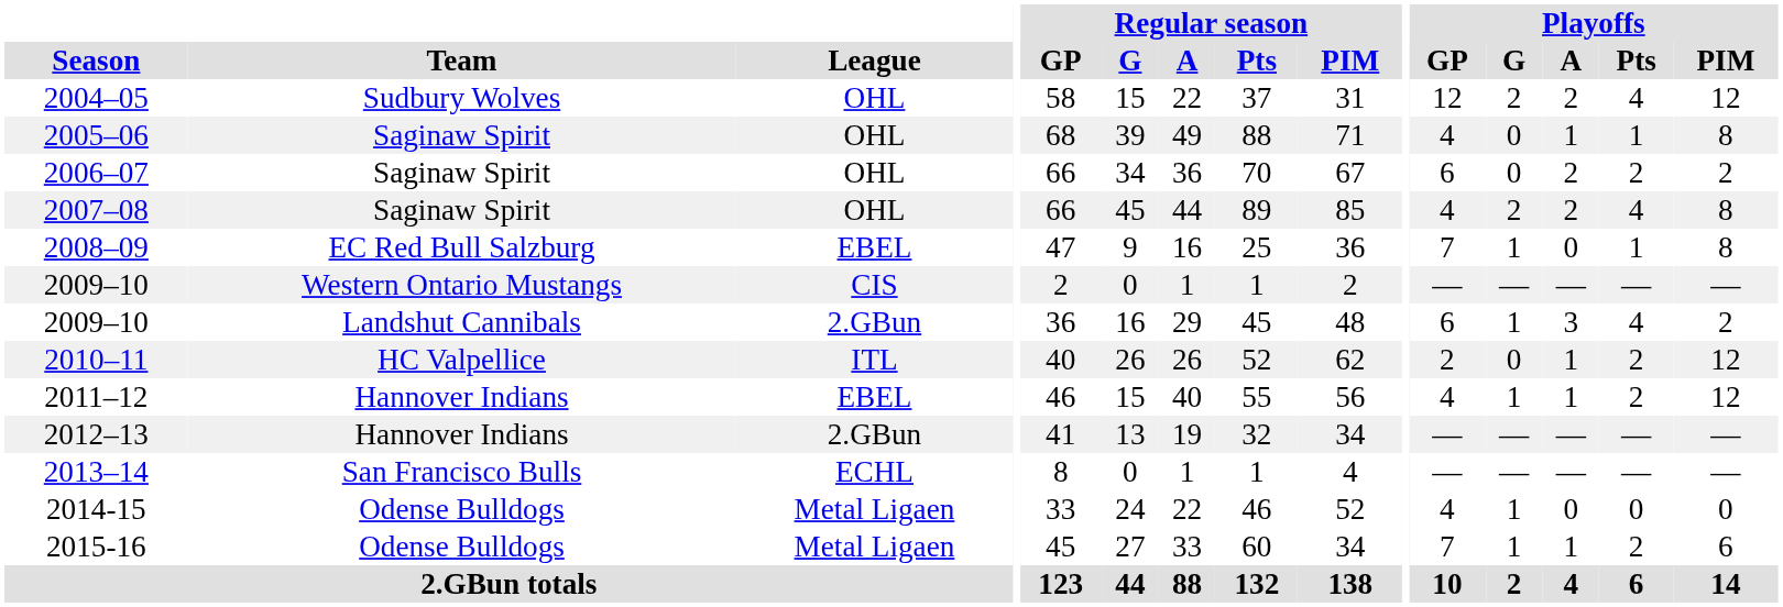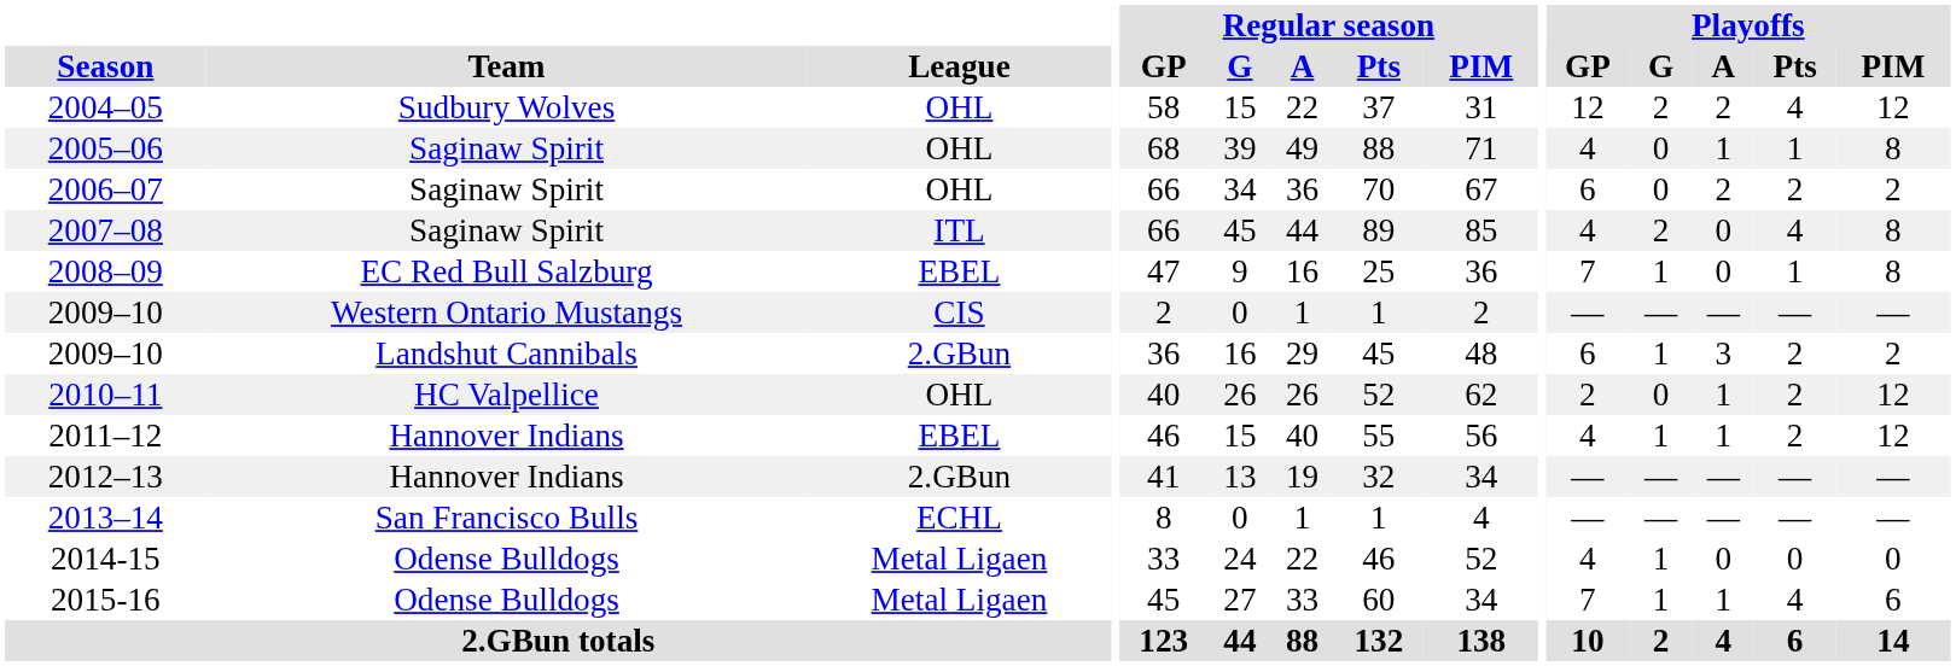2007–08 | League: OHL -> ITL
2007–08 | Playoffs / A: 2 -> 0
2009–10 / Landshut Cannibals | Playoffs / Pts: 4 -> 2
2010–11 | League: ITL -> OHL
2015-16 | Playoffs / Pts: 2 -> 4
